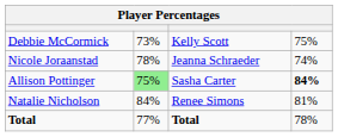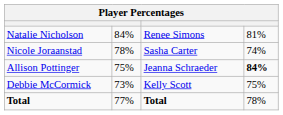rows swapped: Natalie Nicholson <-> Debbie McCormick
Nicole Joraanstad | column 3: Jeanna Schraeder -> Sasha Carter
Allison Pottinger | column 2: lightgreen background -> no background
Allison Pottinger | column 3: Sasha Carter -> Jeanna Schraeder
